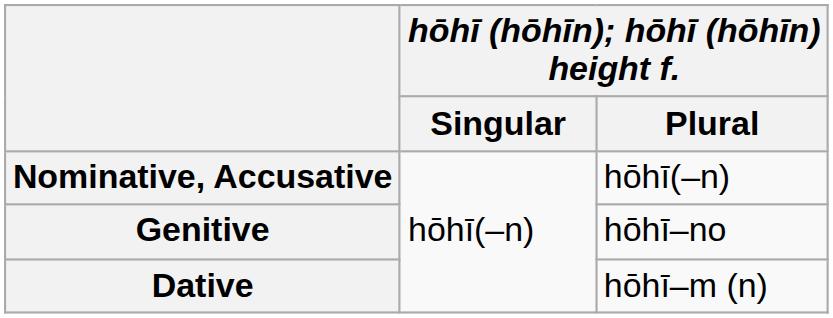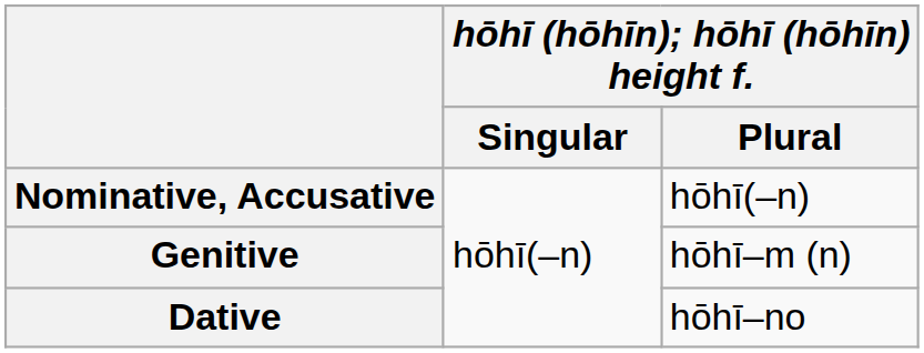Genitive | hōhī (hōhīn); hōhī (hōhīn) height f. / Plural: hōhī–no -> hōhī–m (n)
Dative | hōhī (hōhīn); hōhī (hōhīn) height f. / Plural: hōhī–m (n) -> hōhī–no
